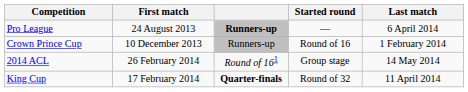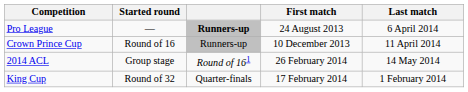columns swapped: Started round <-> First match
Crown Prince Cup | Last match: 1 February 2014 -> 11 April 2014
King Cup | column 3: bold -> normal
King Cup | Last match: 11 April 2014 -> 1 February 2014
